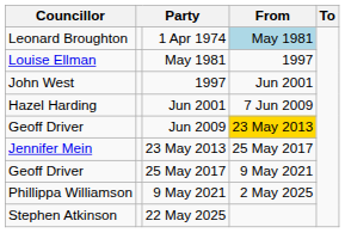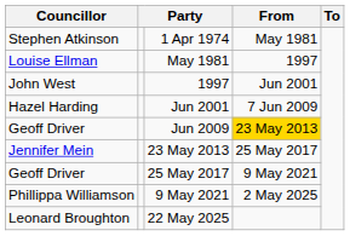1 Apr 1974 | Councillor: Leonard Broughton -> Stephen Atkinson
1 Apr 1974 | From: lightblue background -> no background
22 May 2025 | Councillor: Stephen Atkinson -> Leonard Broughton
